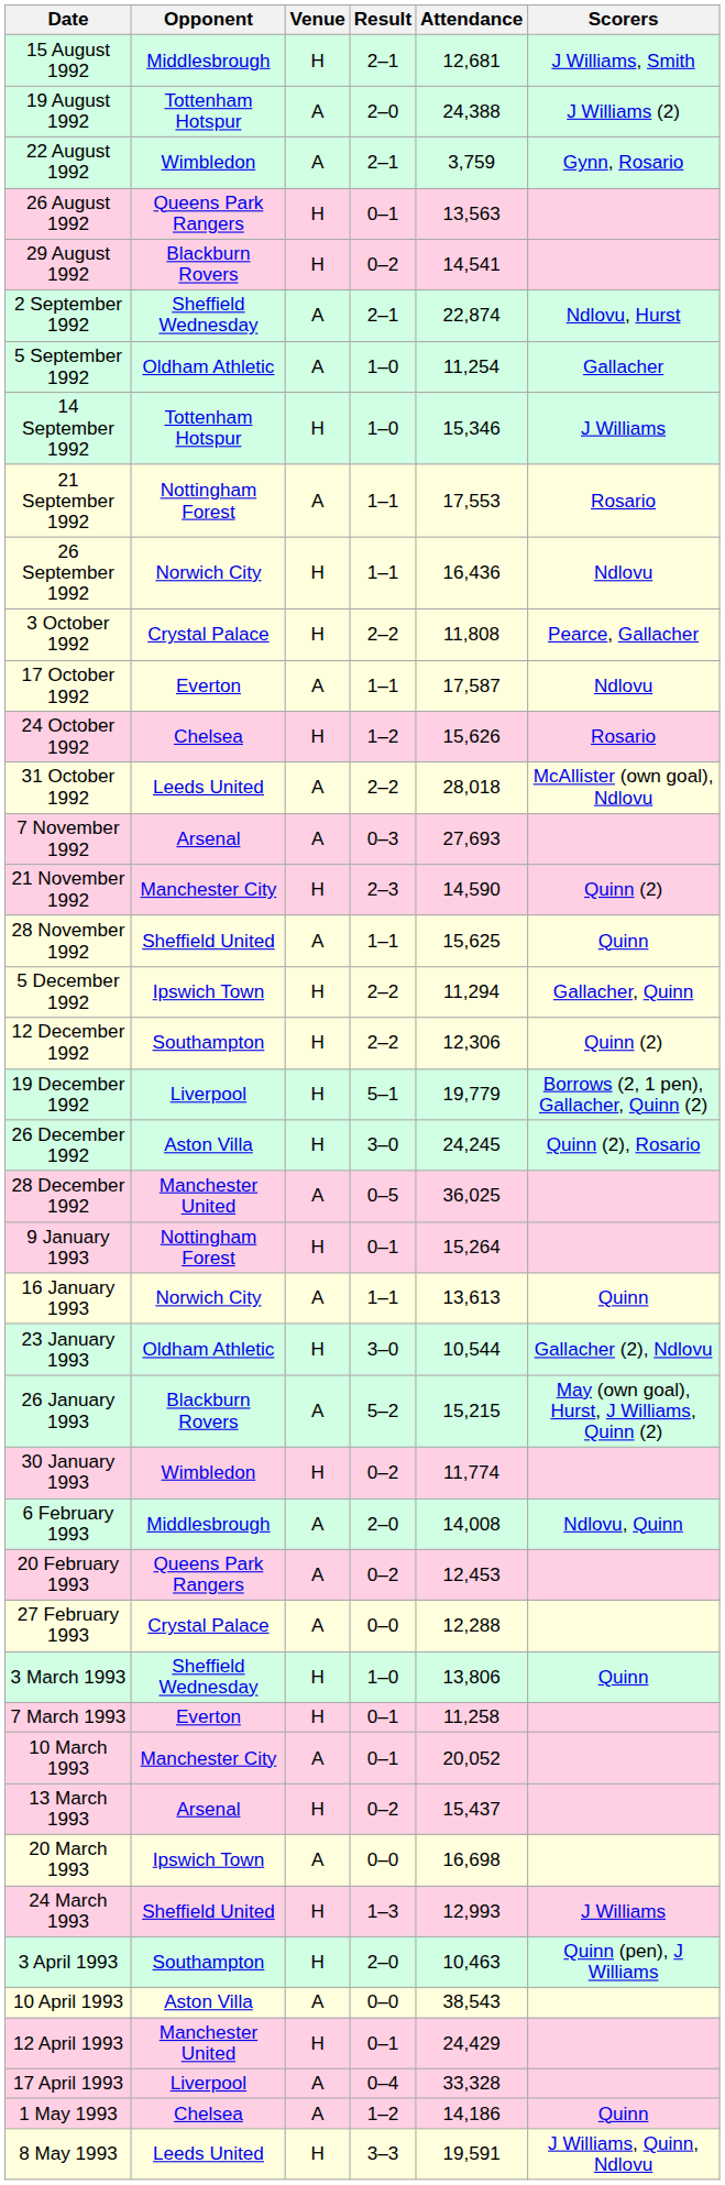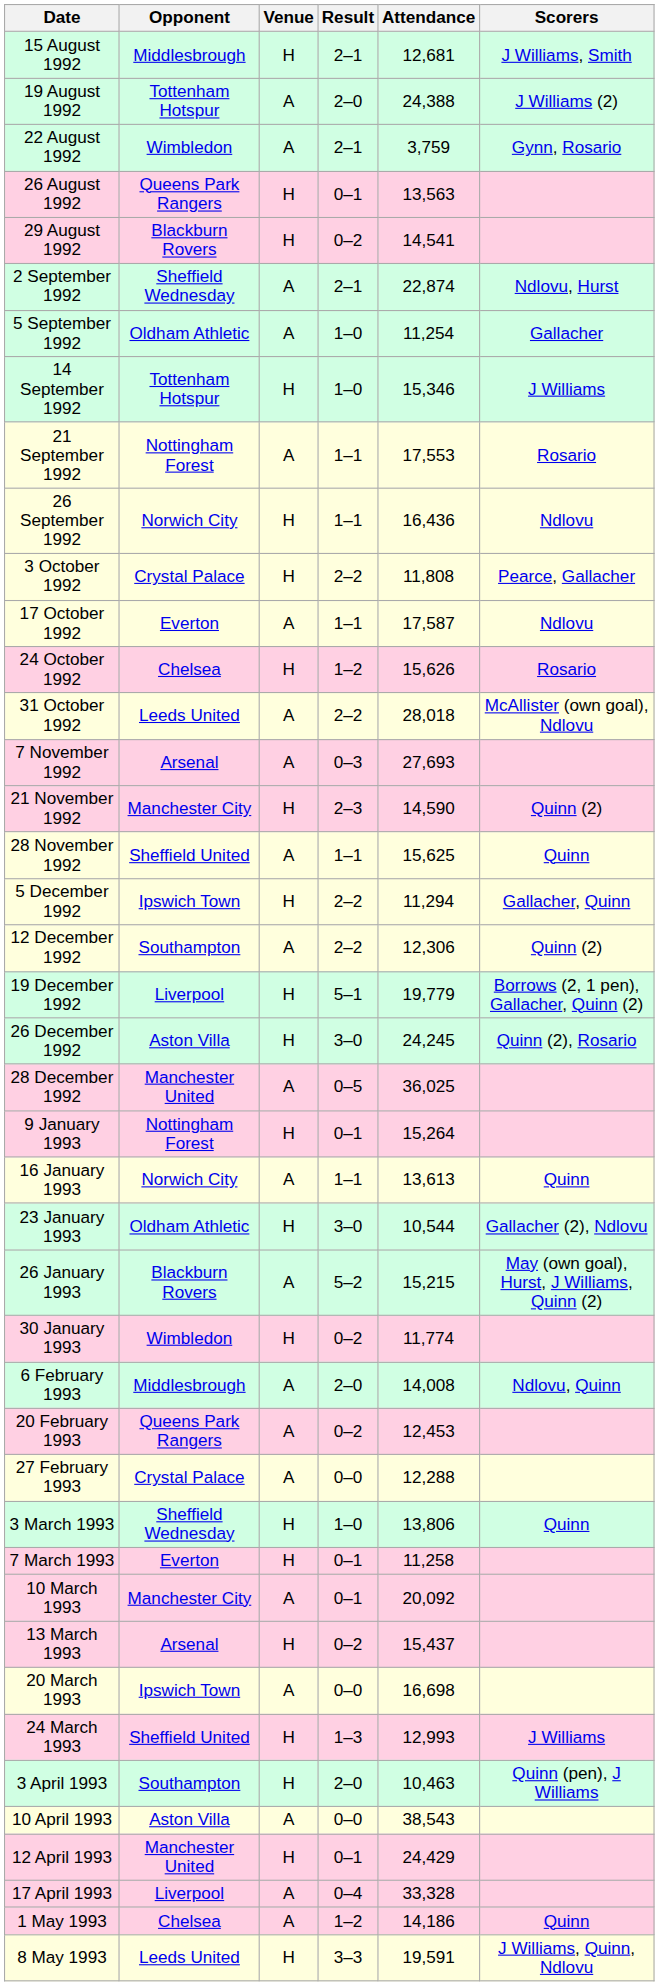12 December 1992 | Venue: H -> A
10 March 1993 | Attendance: 20,052 -> 20,092
